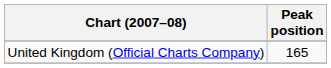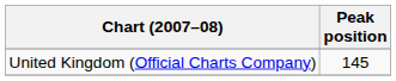United Kingdom (Official Charts Company) | Peak position: 165 -> 145
